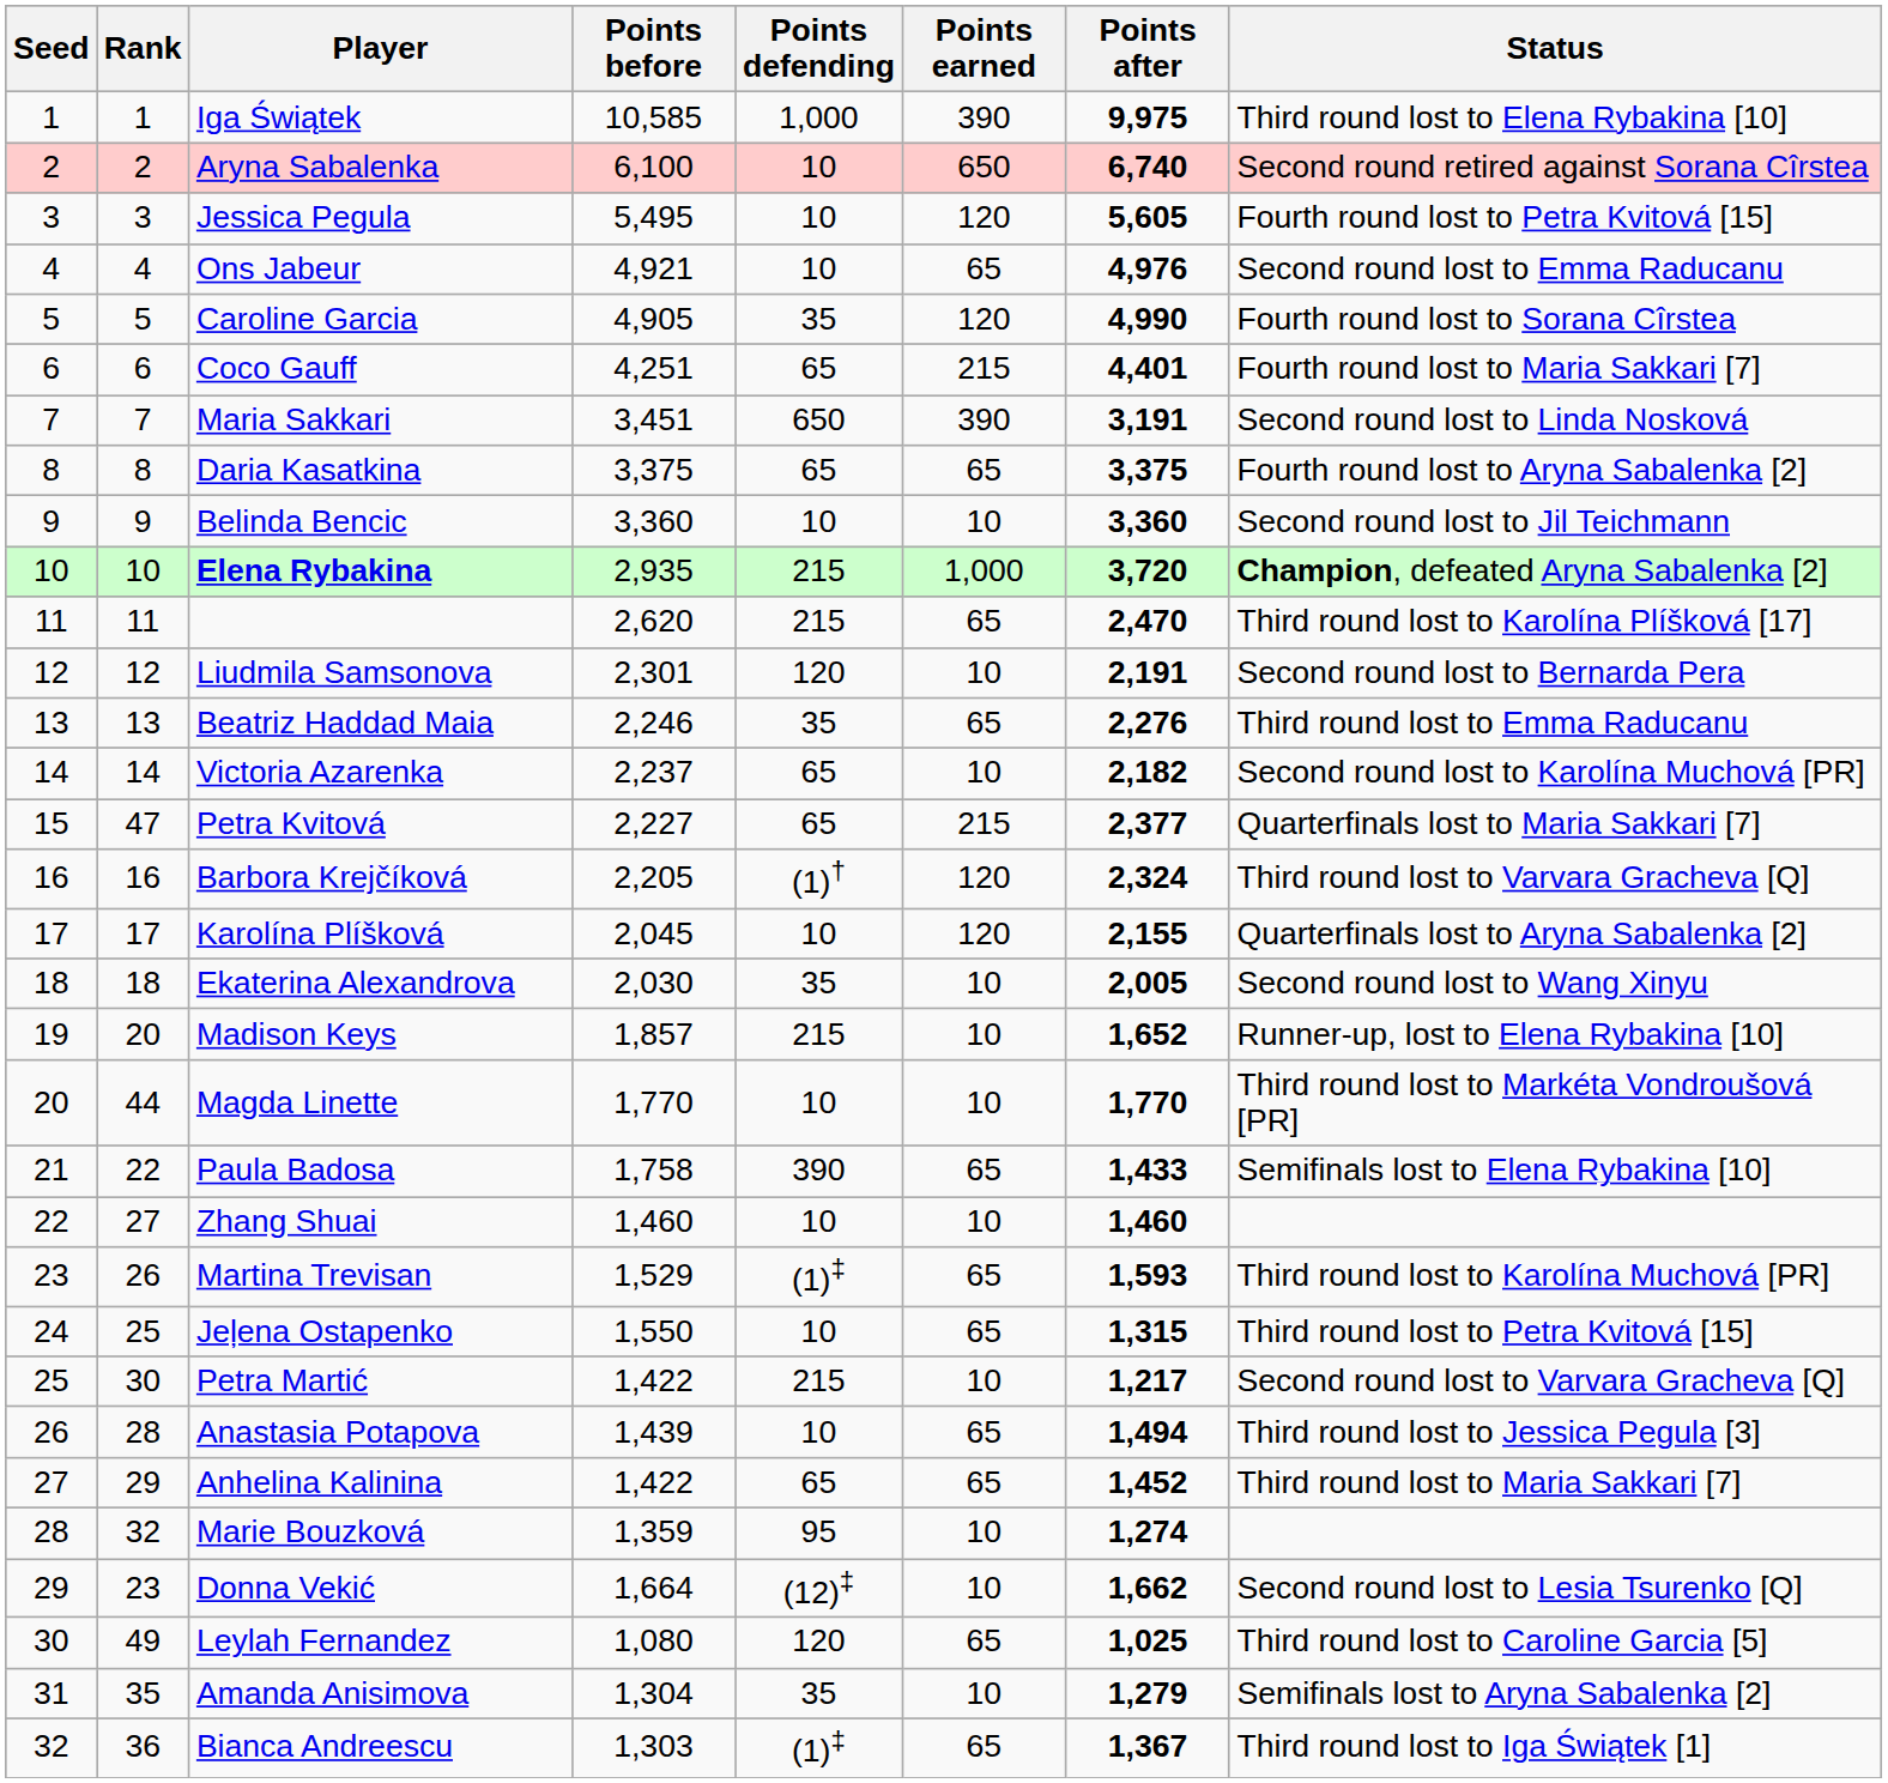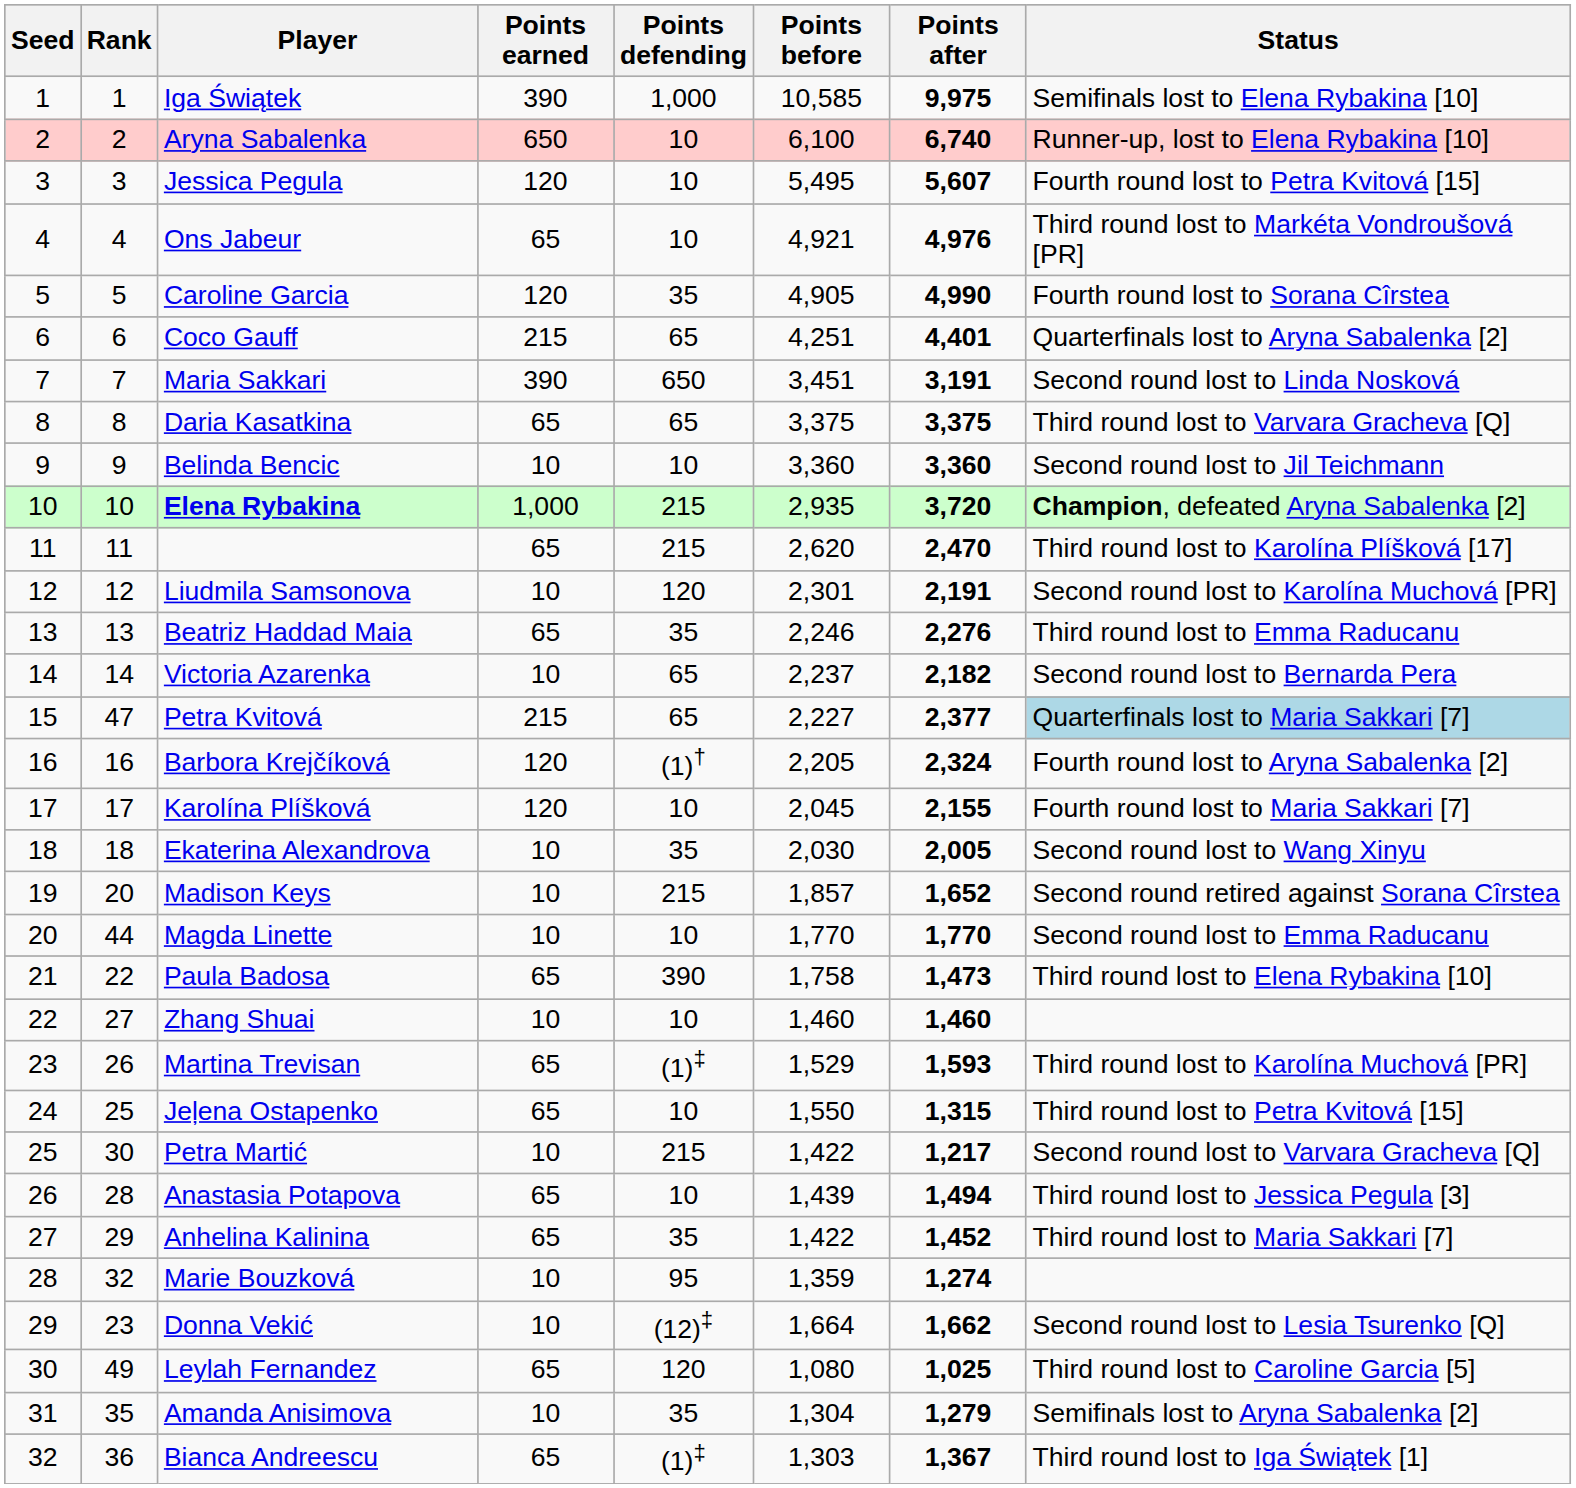columns swapped: Points before <-> Points earned
Iga Świątek | Status: Third round lost to Elena Rybakina [10] -> Semifinals lost to Elena Rybakina [10]
Aryna Sabalenka | Status: Second round retired against Sorana Cîrstea -> Runner-up, lost to Elena Rybakina [10]
Jessica Pegula | Points after: 5,605 -> 5,607
Ons Jabeur | Status: Second round lost to Emma Raducanu -> Third round lost to Markéta Vondroušová [PR]
Coco Gauff | Status: Fourth round lost to Maria Sakkari [7] -> Quarterfinals lost to Aryna Sabalenka [2]
Daria Kasatkina | Status: Fourth round lost to Aryna Sabalenka [2] -> Third round lost to Varvara Gracheva [Q]
Liudmila Samsonova | Status: Second round lost to Bernarda Pera -> Second round lost to Karolína Muchová [PR]
Victoria Azarenka | Status: Second round lost to Karolína Muchová [PR] -> Second round lost to Bernarda Pera
Petra Kvitová | Status: no background -> lightblue background
Barbora Krejčíková | Status: Third round lost to Varvara Gracheva [Q] -> Fourth round lost to Aryna Sabalenka [2]
Karolína Plíšková | Status: Quarterfinals lost to Aryna Sabalenka [2] -> Fourth round lost to Maria Sakkari [7]
Madison Keys | Status: Runner-up, lost to Elena Rybakina [10] -> Second round retired against Sorana Cîrstea
Magda Linette | Status: Third round lost to Markéta Vondroušová [PR] -> Second round lost to Emma Raducanu
Paula Badosa | Points after: 1,433 -> 1,473
Paula Badosa | Status: Semifinals lost to Elena Rybakina [10] -> Third round lost to Elena Rybakina [10]
Anhelina Kalinina | Points defending: 65 -> 35
